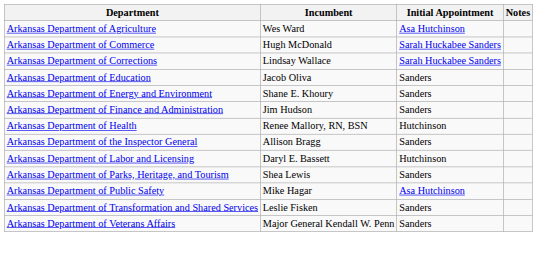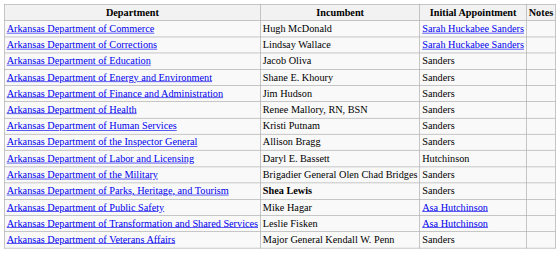- row: Arkansas Department of Agriculture | Wes Ward | Asa Hutchinson
Arkansas Department of Health | Initial Appointment: Hutchinson -> Sanders
+ row: Arkansas Department of Human Services | Kristi Putnam | Sanders
+ row: Arkansas Department of the Military | Brigadier General Olen Chad Bridges | Sanders
Arkansas Department of Parks, Heritage, and Tourism | Incumbent: normal -> bold
Arkansas Department of Transformation and Shared Services | Initial Appointment: Sanders -> Asa Hutchinson
